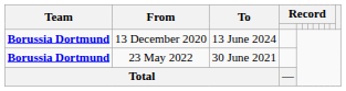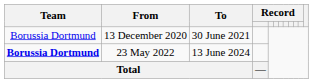13 December 2020 | Team: bold -> normal
13 December 2020 | To: 13 June 2024 -> 30 June 2021
23 May 2022 | To: 30 June 2021 -> 13 June 2024
